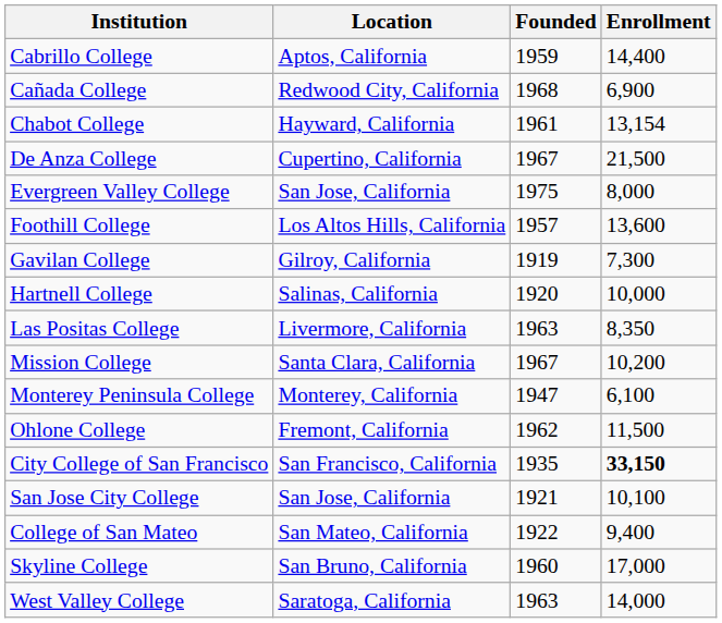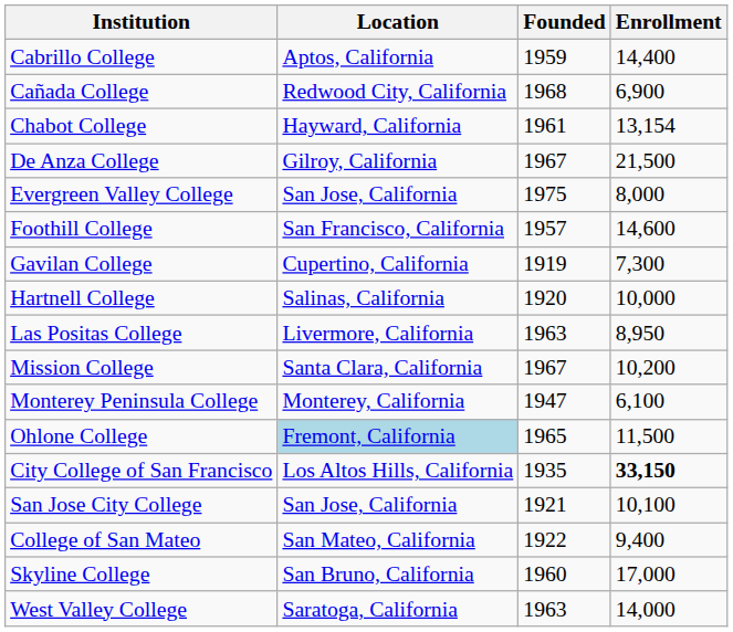De Anza College | Location: Cupertino, California -> Gilroy, California
Foothill College | Location: Los Altos Hills, California -> San Francisco, California
Foothill College | Enrollment: 13,600 -> 14,600
Gavilan College | Location: Gilroy, California -> Cupertino, California
Las Positas College | Enrollment: 8,350 -> 8,950
Ohlone College | Location: no background -> lightblue background
Ohlone College | Founded: 1962 -> 1965
City College of San Francisco | Location: San Francisco, California -> Los Altos Hills, California
